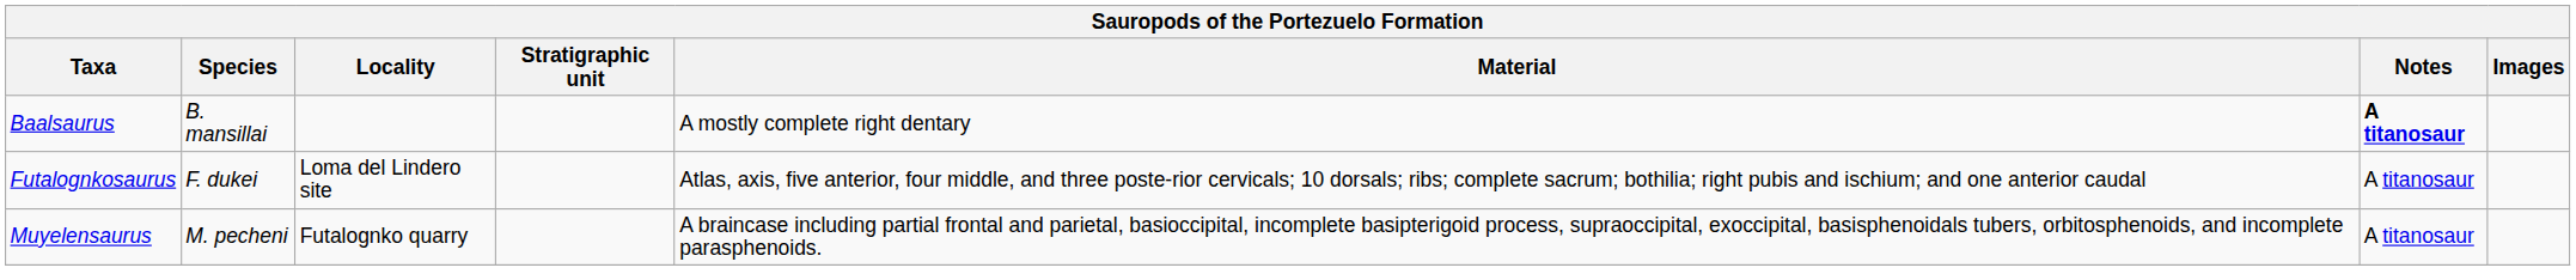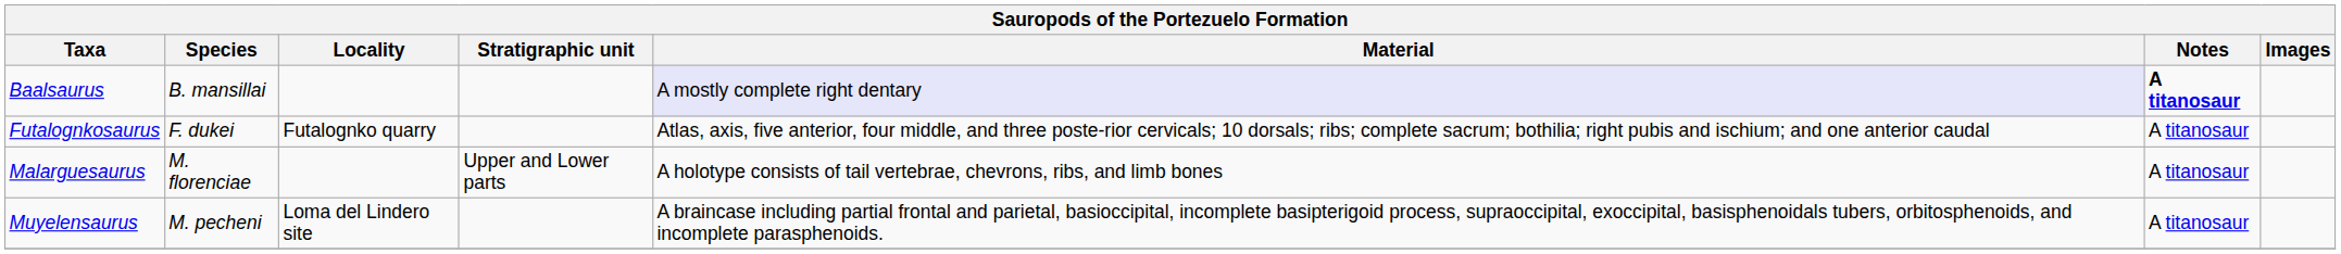Baalsaurus | Material: no background -> lavender background
Futalognkosaurus | Locality: Loma del Lindero site -> Futalognko quarry
+ row: Malarguesaurus | M. florenciae | Upper and Lower parts | A holotype consists of tail vertebrae, chevrons, ribs, and limb bones | A titanosaur
Muyelensaurus | Locality: Futalognko quarry -> Loma del Lindero site
